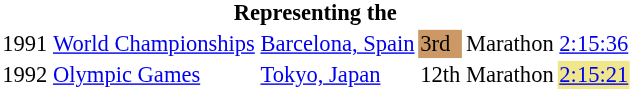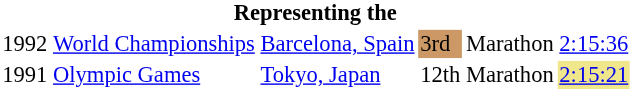World Championships | column 1: 1991 -> 1992
Olympic Games | column 1: 1992 -> 1991
